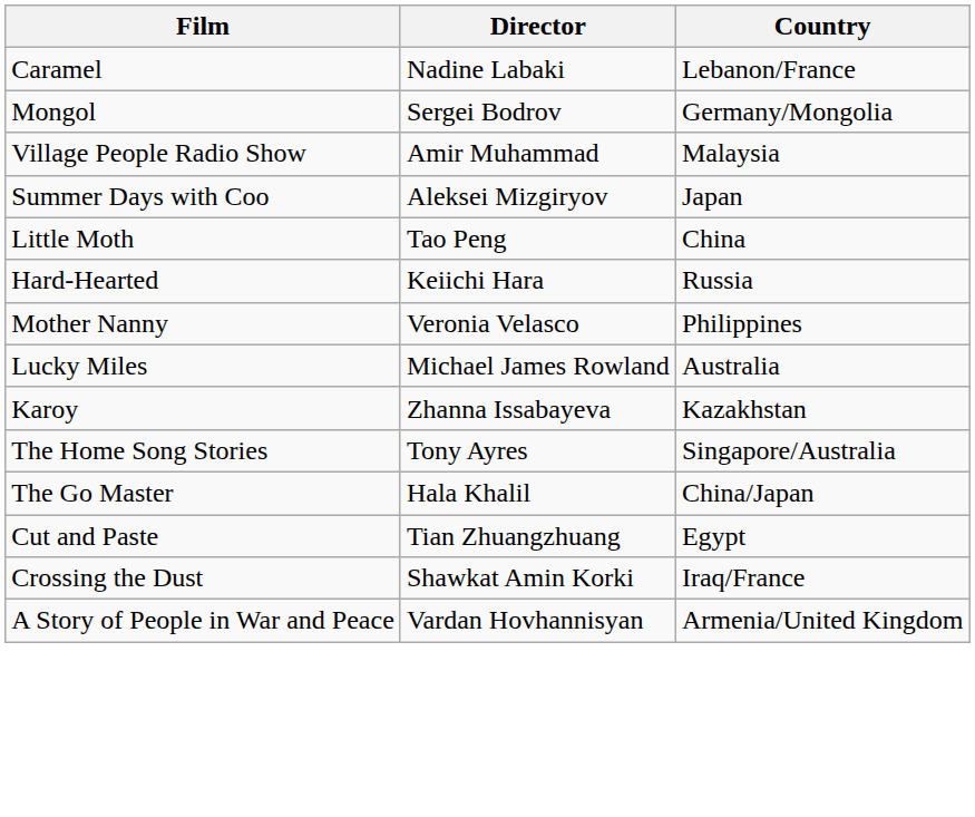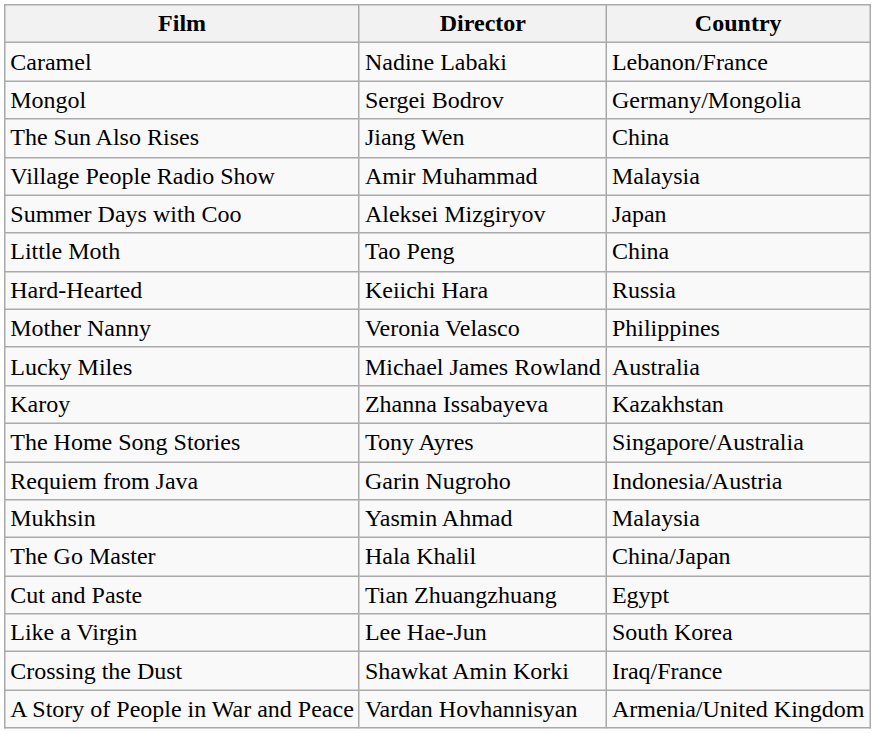+ row: The Sun Also Rises | Jiang Wen | China
+ row: Requiem from Java | Garin Nugroho | Indonesia/Austria
+ row: Mukhsin | Yasmin Ahmad | Malaysia
+ row: Like a Virgin | Lee Hae-Jun | South Korea
